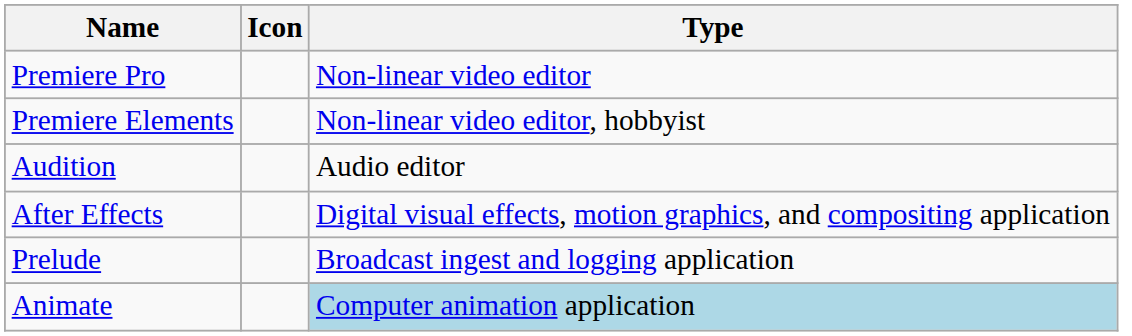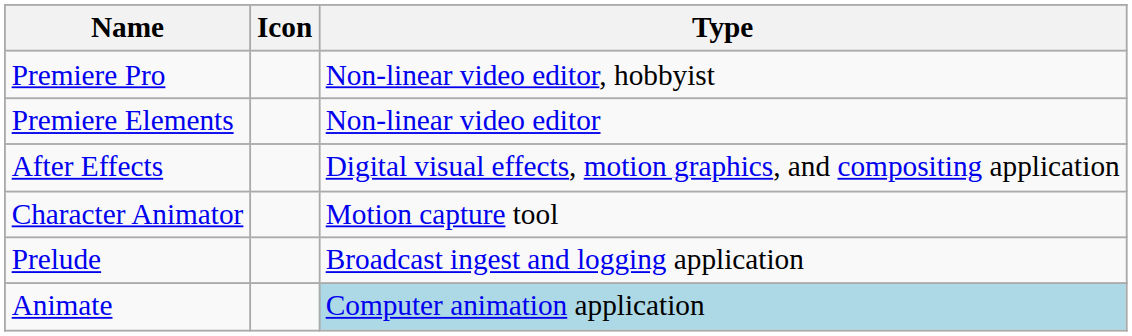Premiere Pro | Type: Non-linear video editor -> Non-linear video editor, hobbyist
Premiere Elements | Type: Non-linear video editor, hobbyist -> Non-linear video editor
- row: Audition | Audio editor
+ row: Character Animator | Motion capture tool
